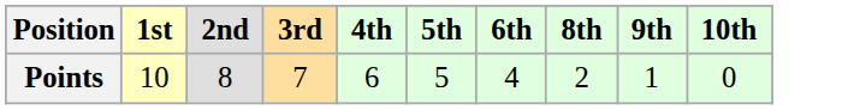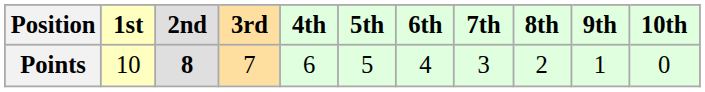+ column: 7th | 3
Points | 2nd: normal -> bold
